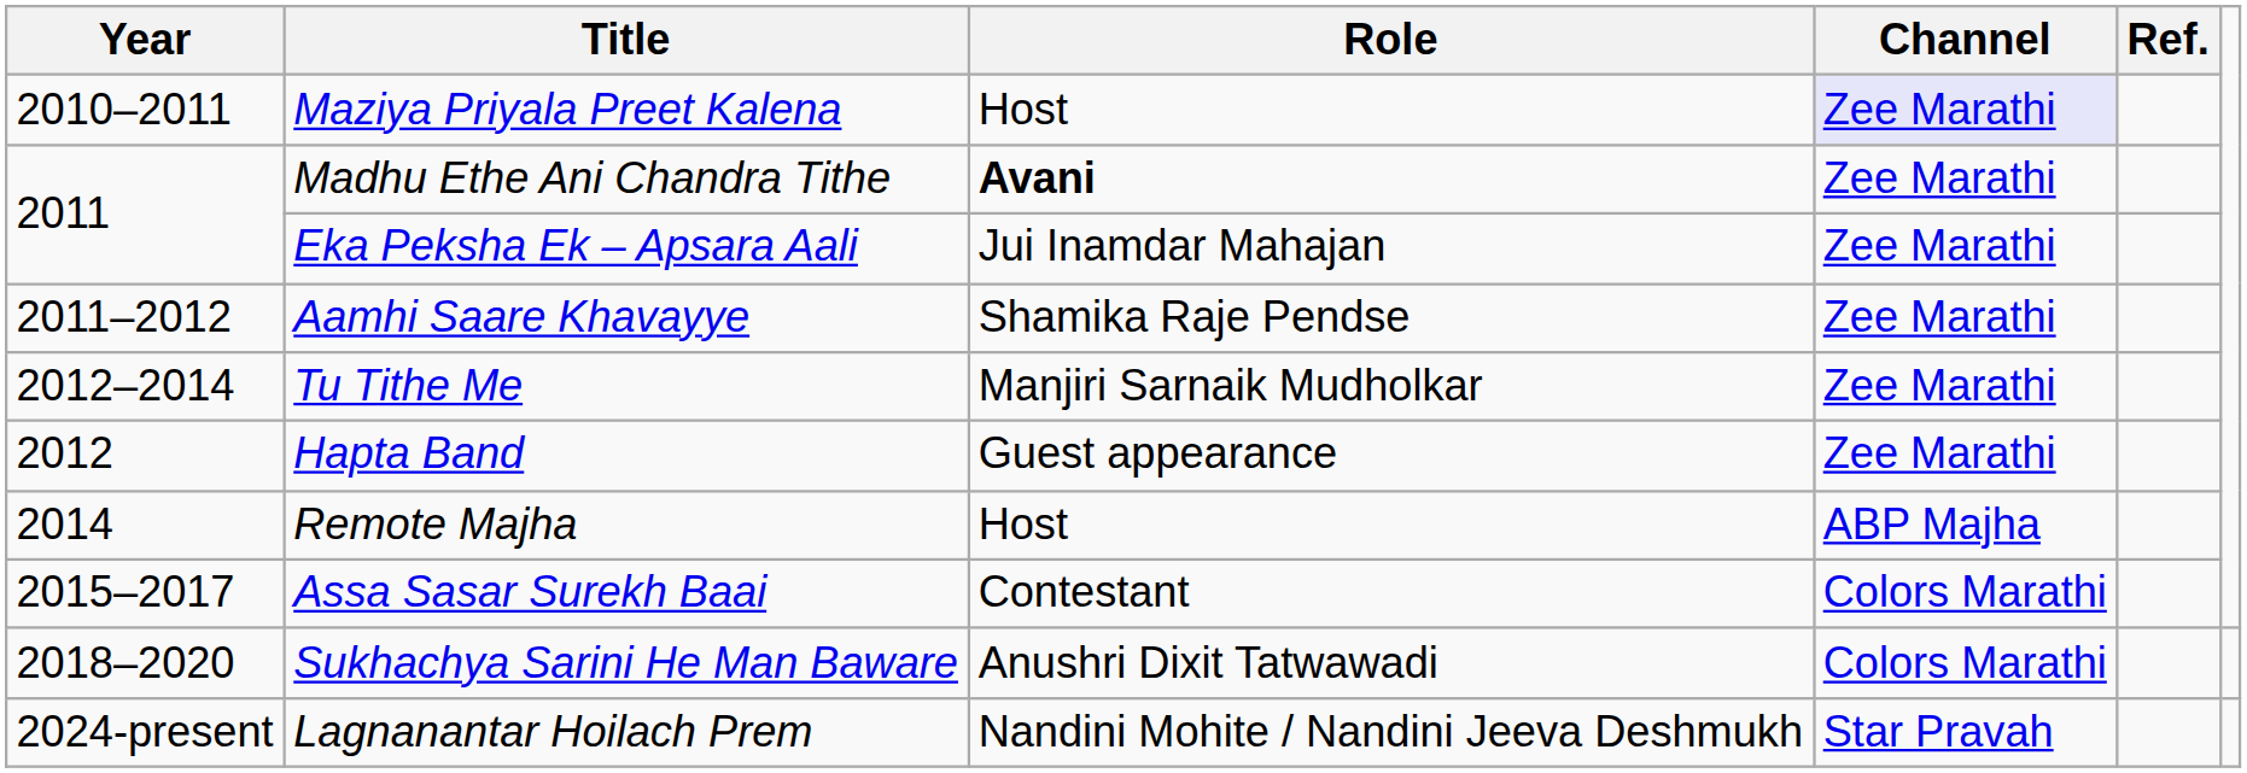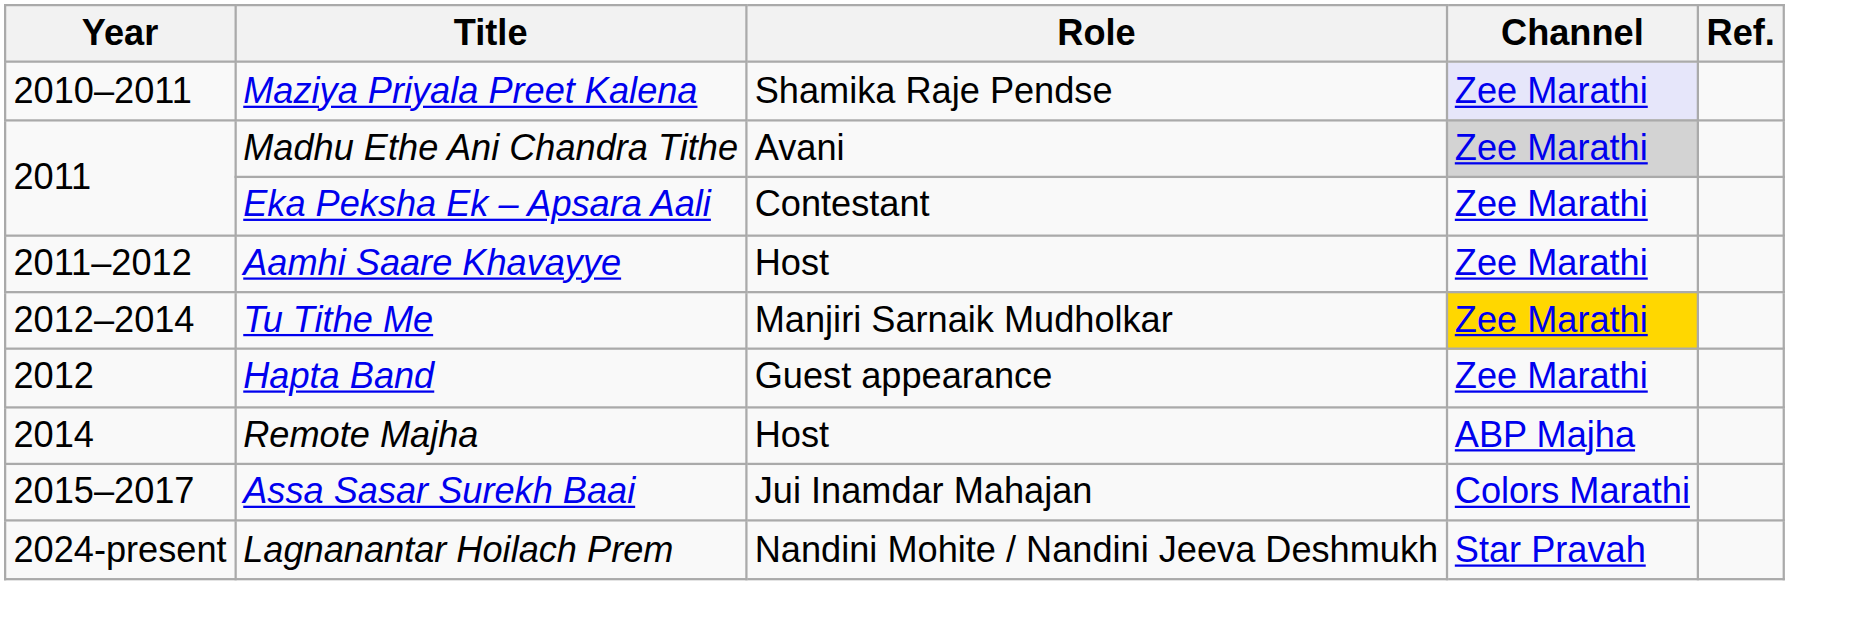Maziya Priyala Preet Kalena | Role: Host -> Shamika Raje Pendse
Madhu Ethe Ani Chandra Tithe | Role: bold -> normal
Madhu Ethe Ani Chandra Tithe | Channel: no background -> lightgrey background
Eka Peksha Ek – Apsara Aali | Role: Jui Inamdar Mahajan -> Contestant
Aamhi Saare Khavayye | Role: Shamika Raje Pendse -> Host
Tu Tithe Me | Channel: no background -> gold background
Assa Sasar Surekh Baai | Role: Contestant -> Jui Inamdar Mahajan
- row: 2018–2020 | Sukhachya Sarini He Man Baware | Anushri Dixit Tatwawadi | Colors Marathi
